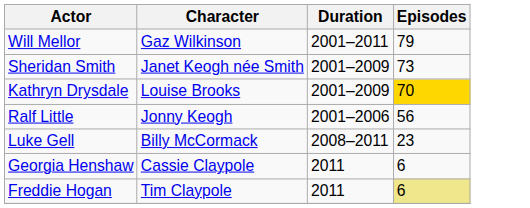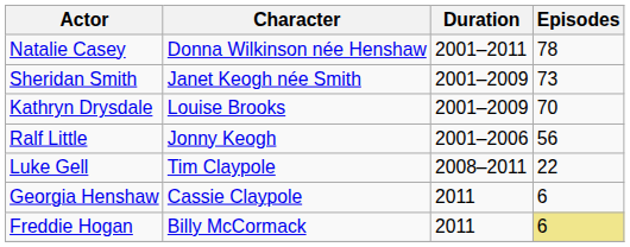- row: Will Mellor | Gaz Wilkinson | 2001–2011 | 79
+ row: Natalie Casey | Donna Wilkinson née Henshaw | 2001–2011 | 78
Kathryn Drysdale | Episodes: gold background -> no background
Luke Gell | Character: Billy McCormack -> Tim Claypole
Luke Gell | Episodes: 23 -> 22
Freddie Hogan | Character: Tim Claypole -> Billy McCormack
